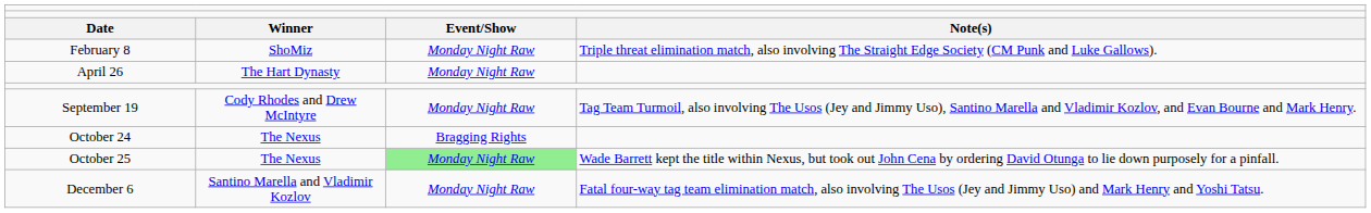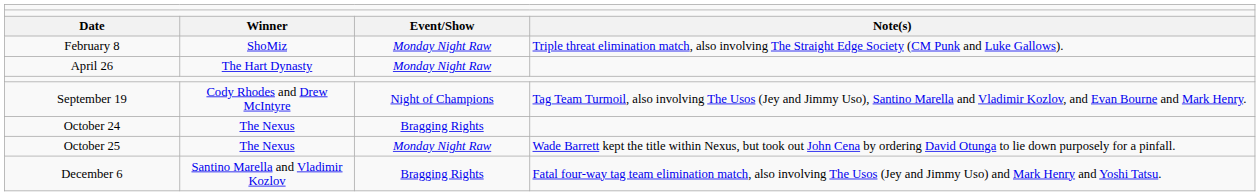September 19 | column 3: Monday Night Raw -> Night of Champions
October 25 | column 3: lightgreen background -> no background
December 6 | column 3: Monday Night Raw -> Bragging Rights
